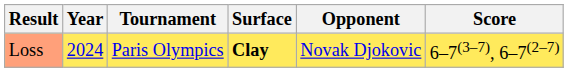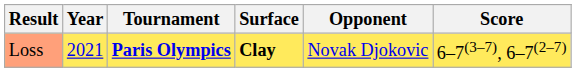Loss | Year: 2024 -> 2021
Loss | Tournament: normal -> bold
